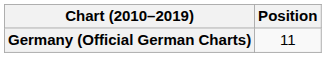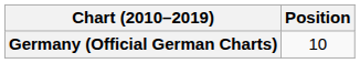Germany (Official German Charts) | Position: 11 -> 10
